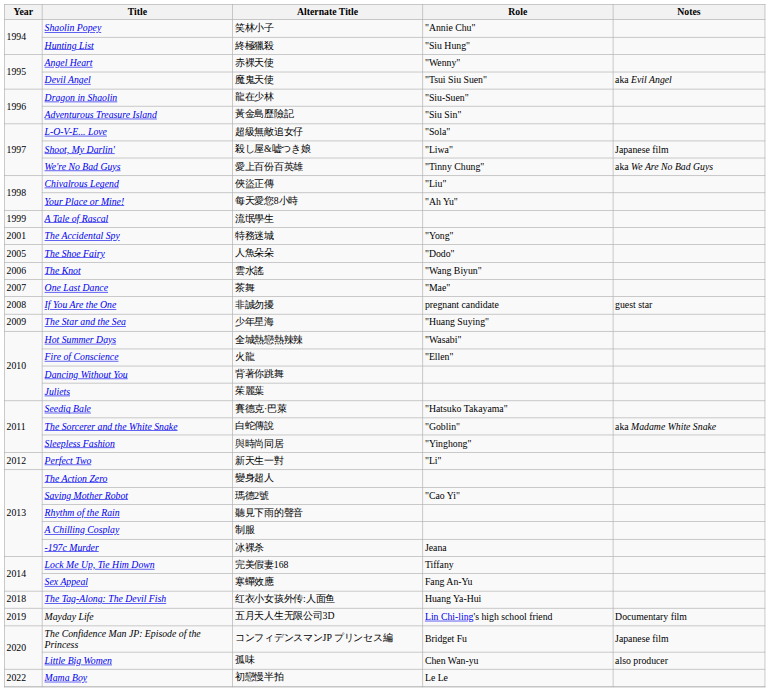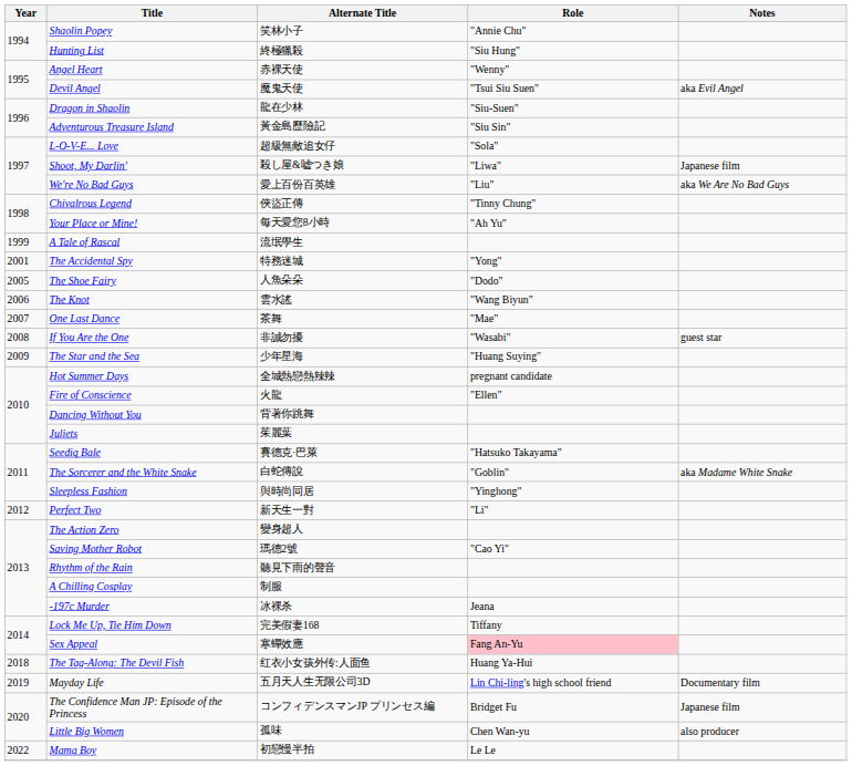We're No Bad Guys | Role: "Tinny Chung" -> "Liu"
Chivalrous Legend | Role: "Liu" -> "Tinny Chung"
If You Are the One | Role: pregnant candidate -> "Wasabi"
Hot Summer Days | Role: "Wasabi" -> pregnant candidate
Sex Appeal | Role: no background -> pink background
